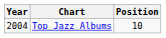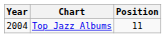Top Jazz Albums | Position: 10 -> 11
